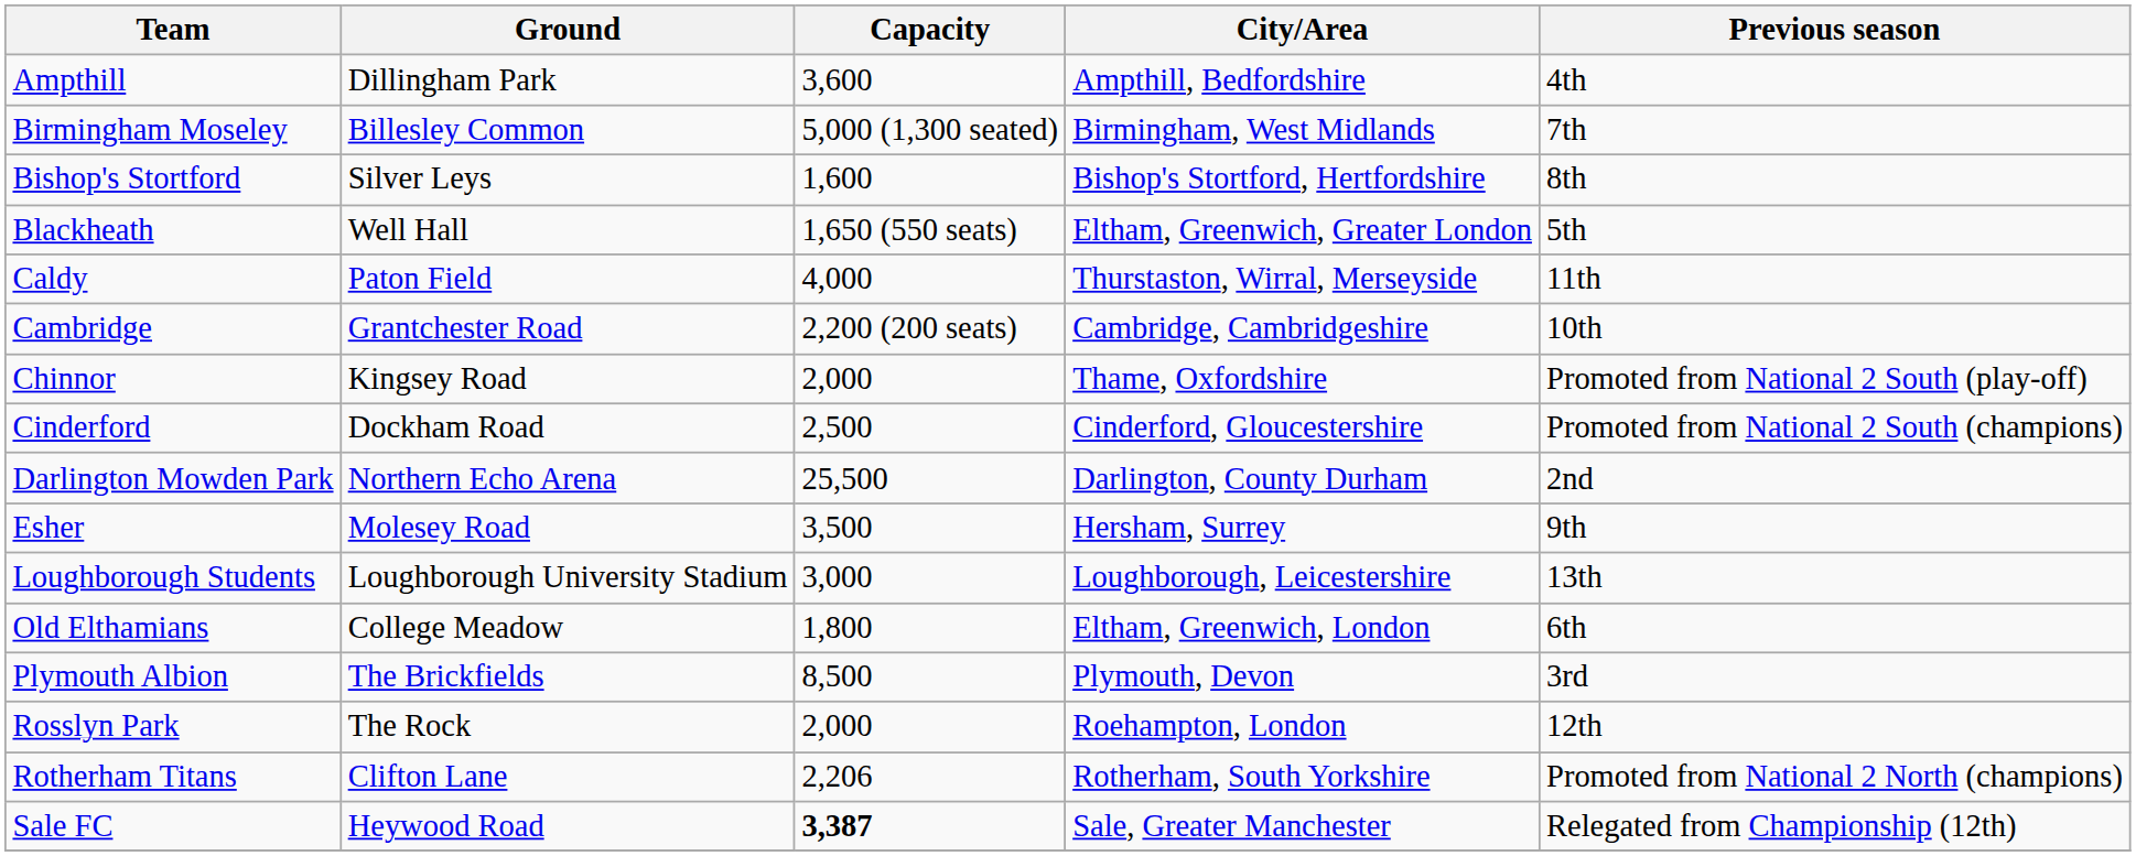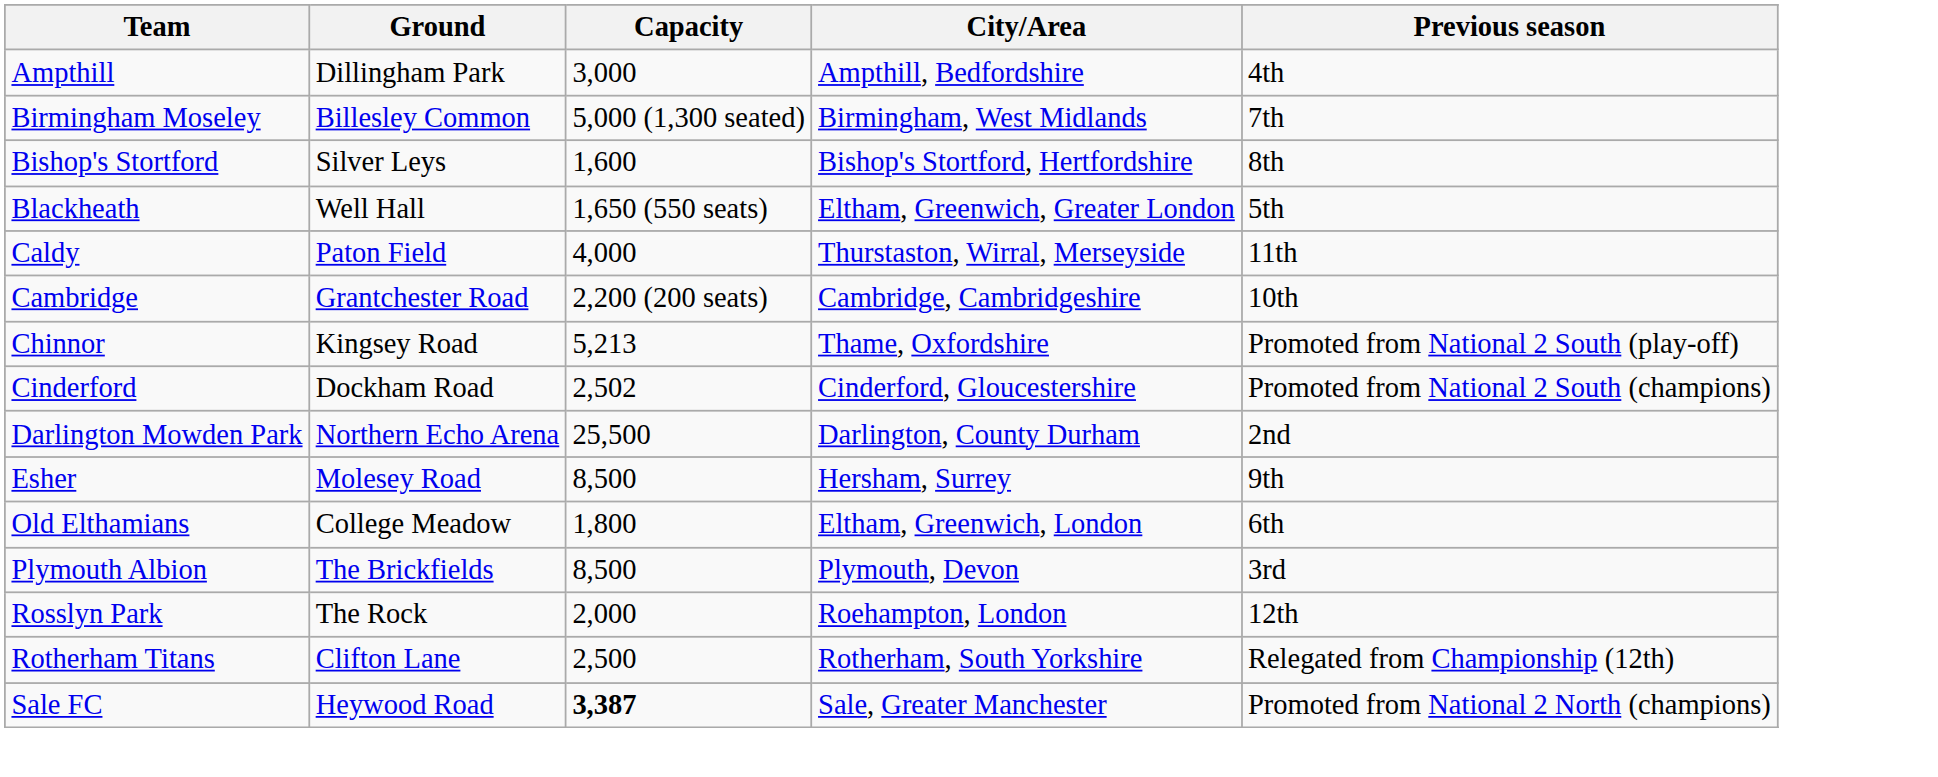Ampthill | Capacity: 3,600 -> 3,000
Chinnor | Capacity: 2,000 -> 5,213
Cinderford | Capacity: 2,500 -> 2,502
Esher | Capacity: 3,500 -> 8,500
- row: Loughborough Students | Loughborough University Stadium | 3,000 | Loughborough, Leicestershire | 13th
Rotherham Titans | Capacity: 2,206 -> 2,500
Rotherham Titans | Previous season: Promoted from National 2 North (champions) -> Relegated from Championship (12th)
Sale FC | Previous season: Relegated from Championship (12th) -> Promoted from National 2 North (champions)
